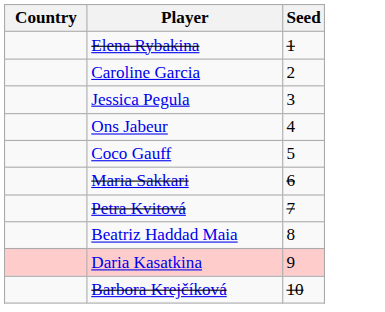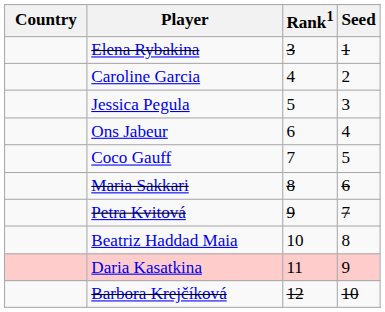+ column: Rank1 | 3 | 4 | 5 | 6 | 7 | 8 | 9 | 10 | 11 | 12
